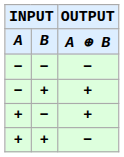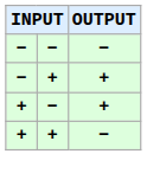- row: A | B | A ⊕ B
